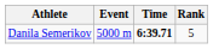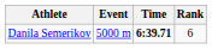Danila Semerikov | Rank: 5 -> 6
